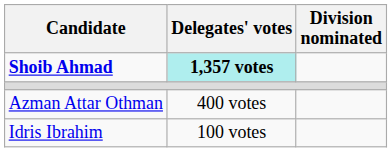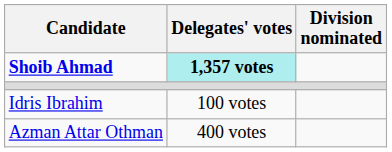rows swapped: Azman Attar Othman <-> Idris Ibrahim
